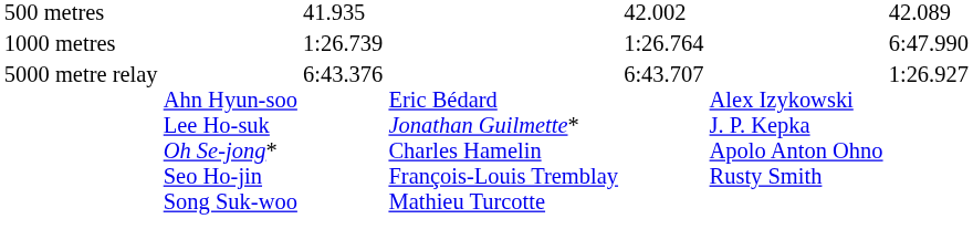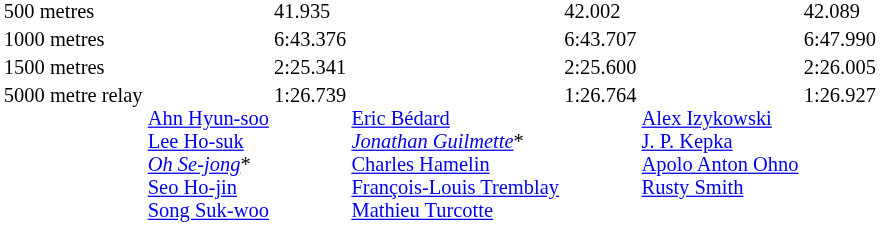1000 metres | column 3: 1:26.739 -> 6:43.376
1000 metres | column 5: 1:26.764 -> 6:43.707
+ row: 1500 metres | 2:25.341 | 2:25.600 | 2:26.005
5000 metre relay | column 3: 6:43.376 -> 1:26.739
5000 metre relay | column 5: 6:43.707 -> 1:26.764
